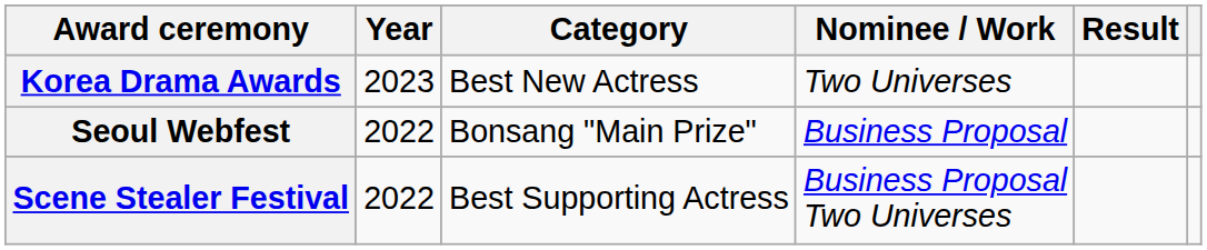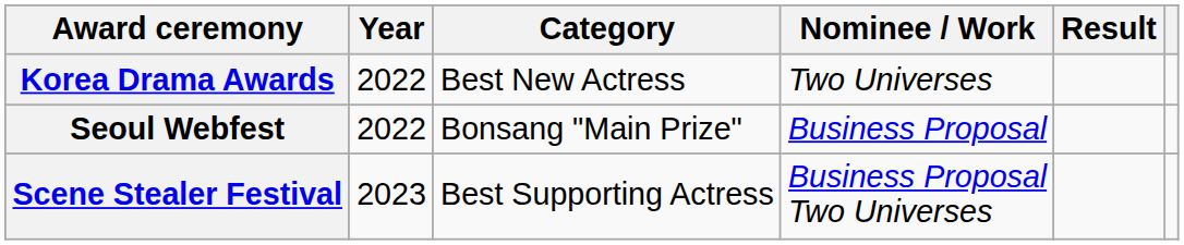Korea Drama Awards | Year: 2023 -> 2022
Scene Stealer Festival | Year: 2022 -> 2023
